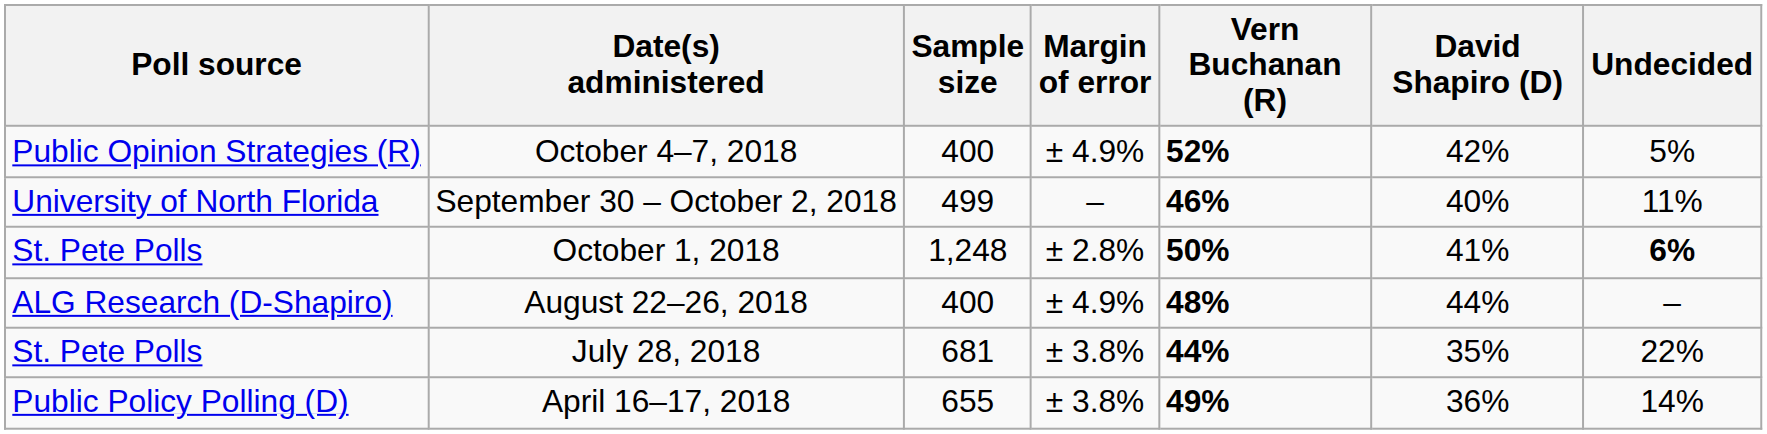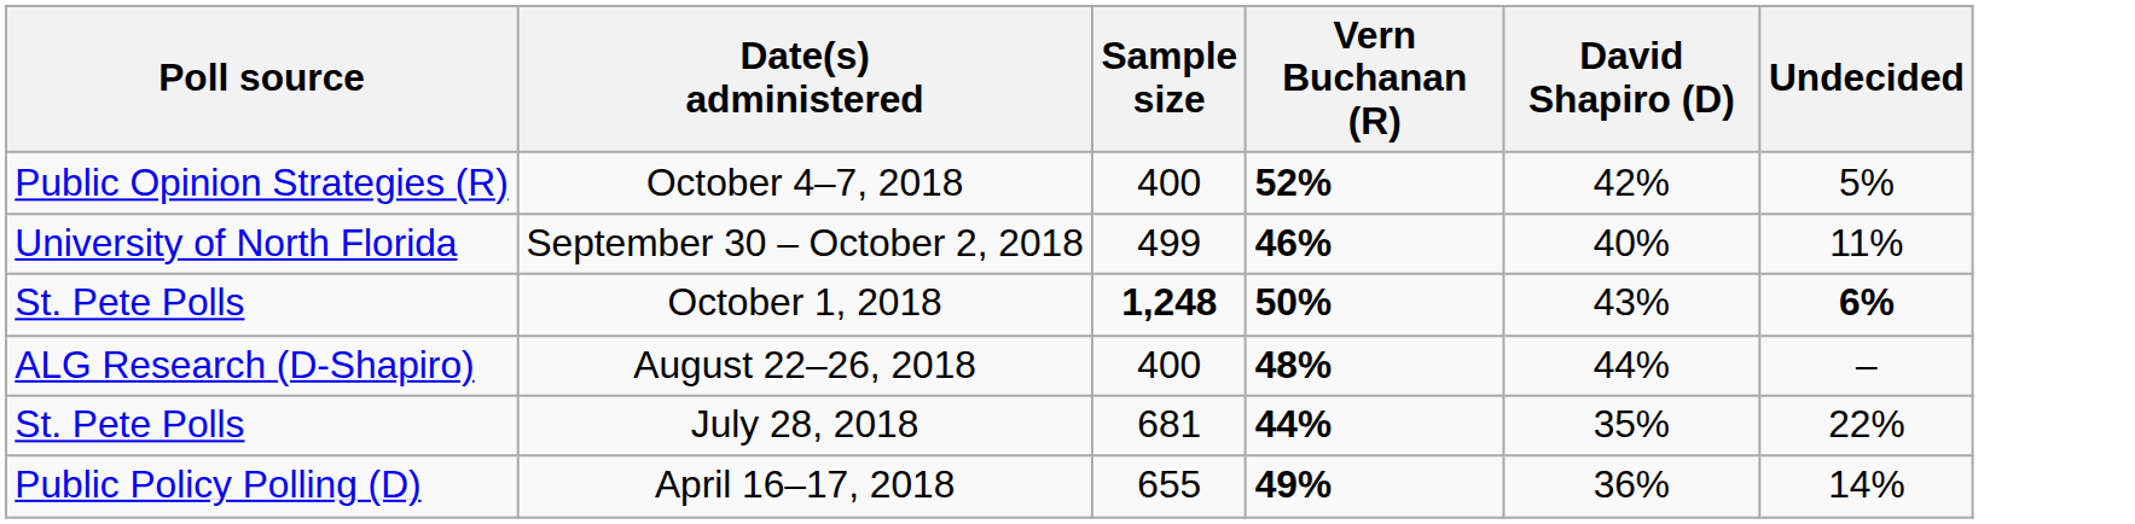- column: Margin of error | ± 4.9% | – | ± 2.8% | ± 4.9% | ± 3.8% | ± 3.8%
October 1, 2018 | Sample size: normal -> bold
October 1, 2018 | David Shapiro (D): 41% -> 43%
